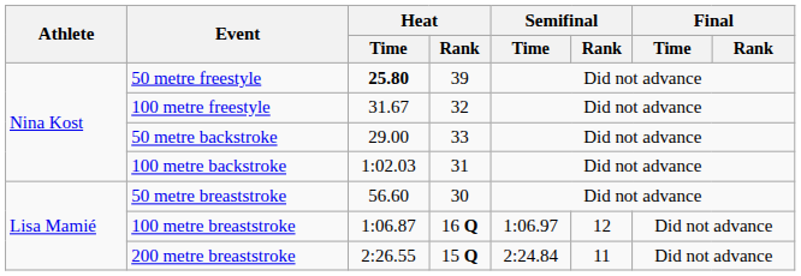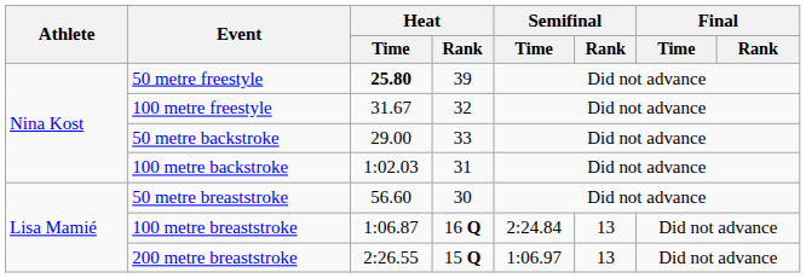100 metre breaststroke | Semifinal / Time: 1:06.97 -> 2:24.84
100 metre breaststroke | Semifinal / Rank: 12 -> 13
200 metre breaststroke | Semifinal / Time: 2:24.84 -> 1:06.97
200 metre breaststroke | Semifinal / Rank: 11 -> 13
